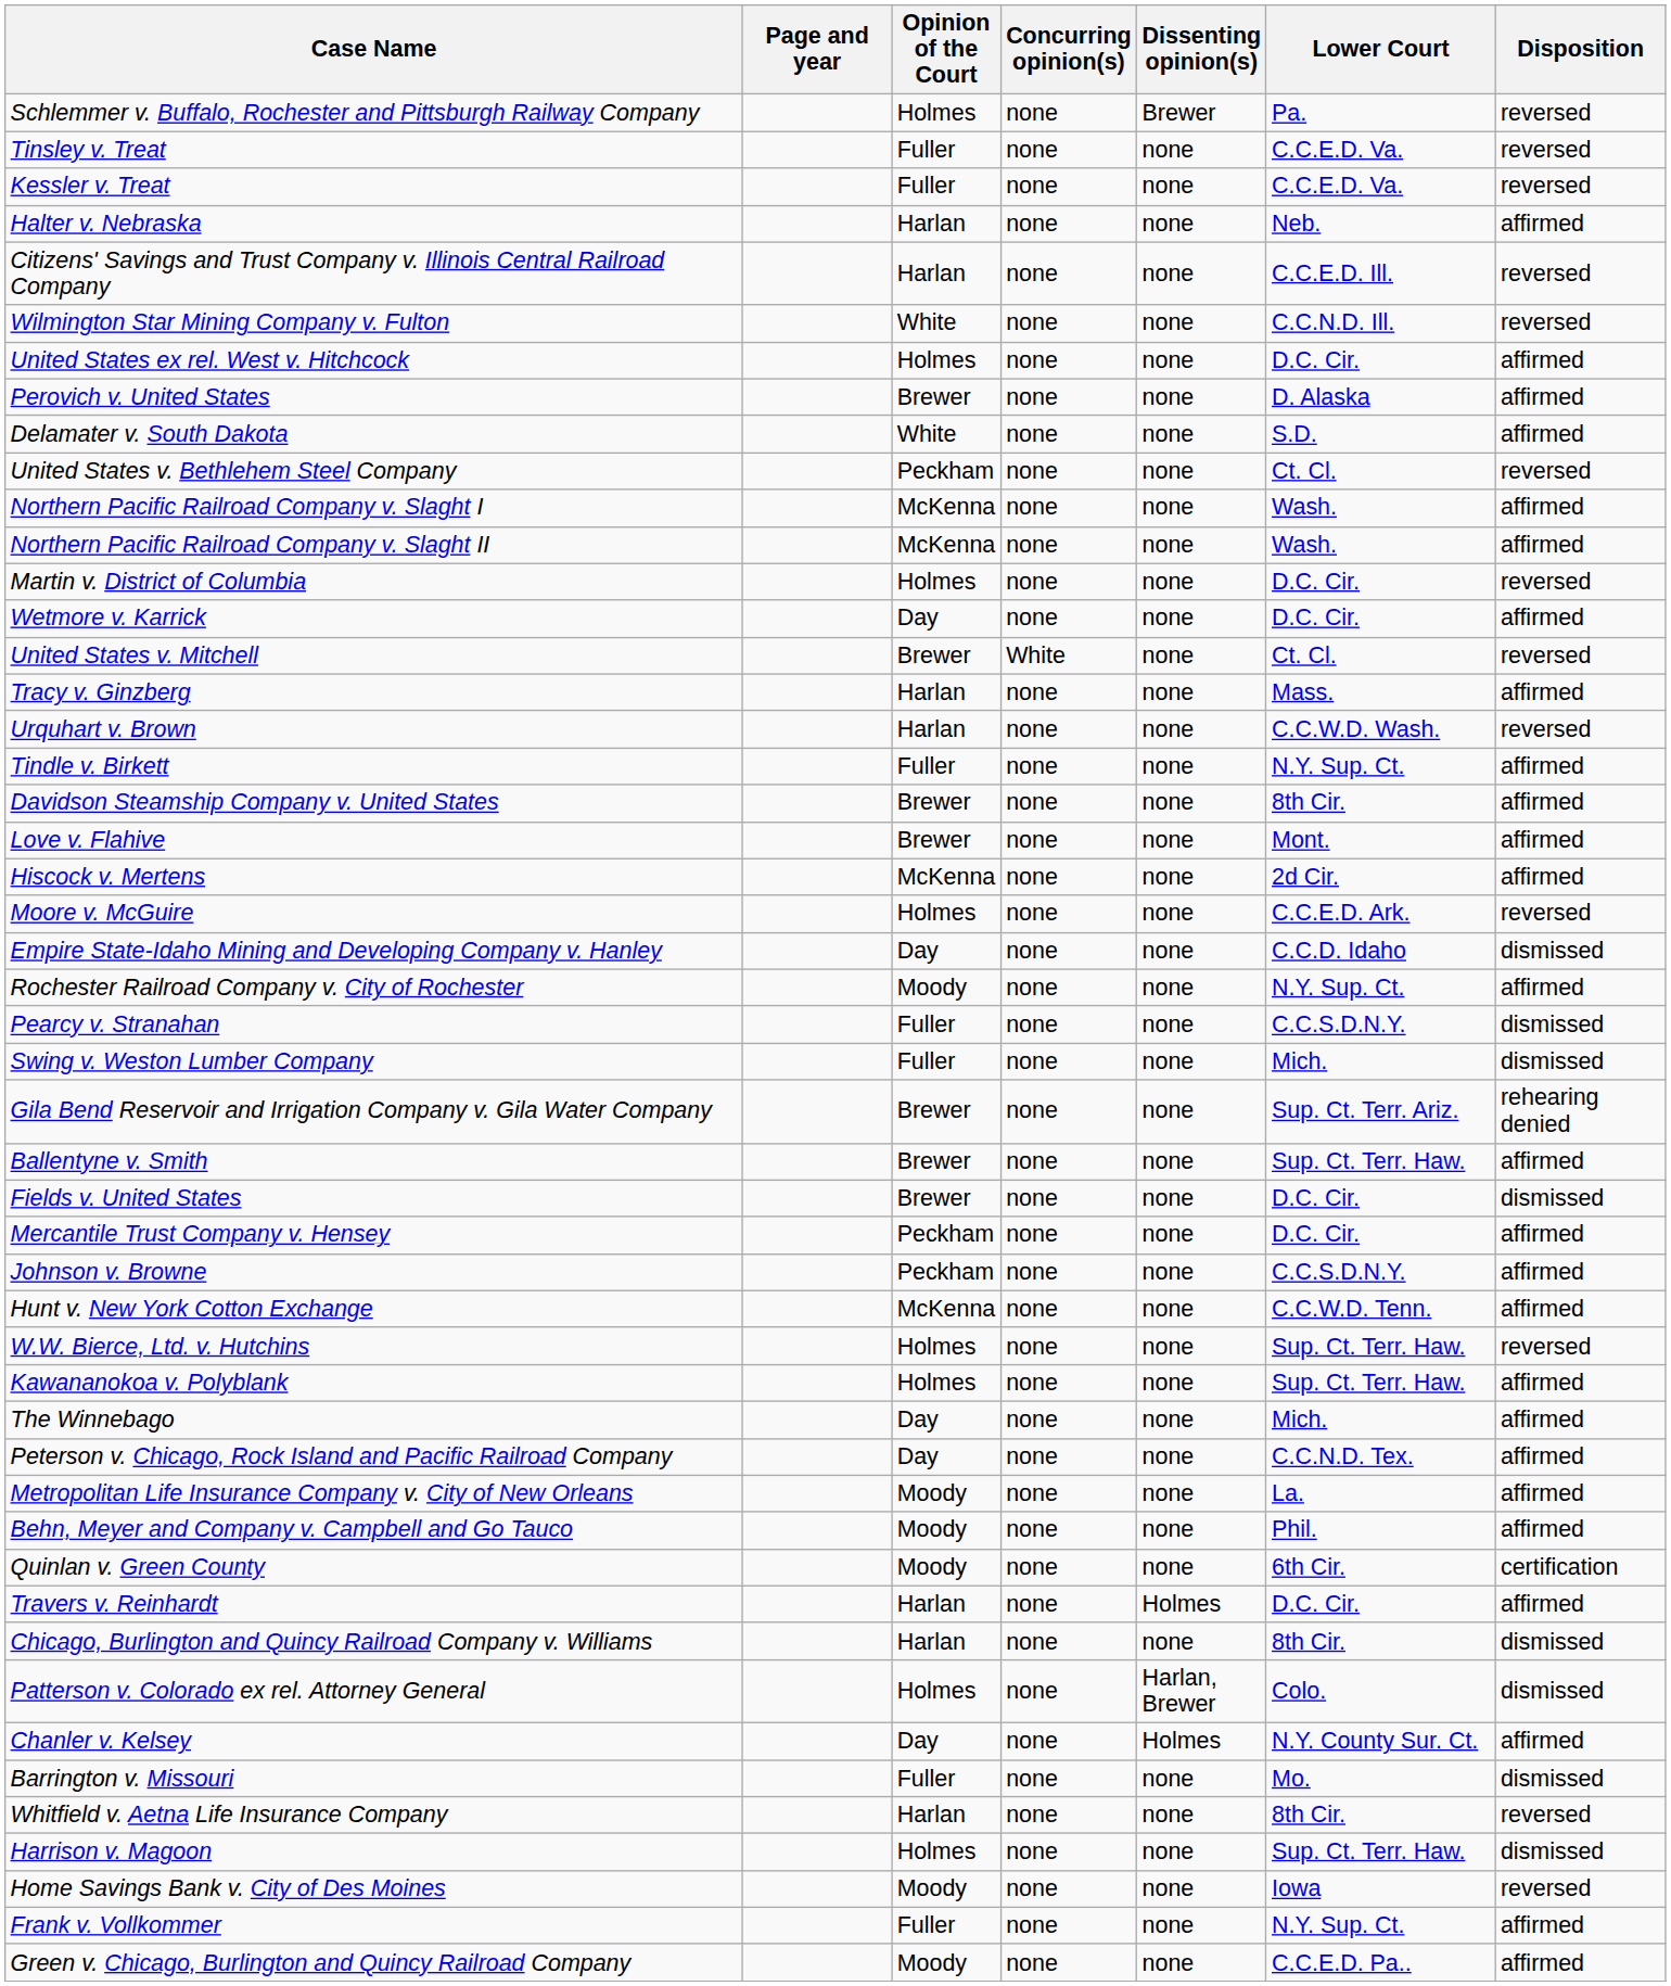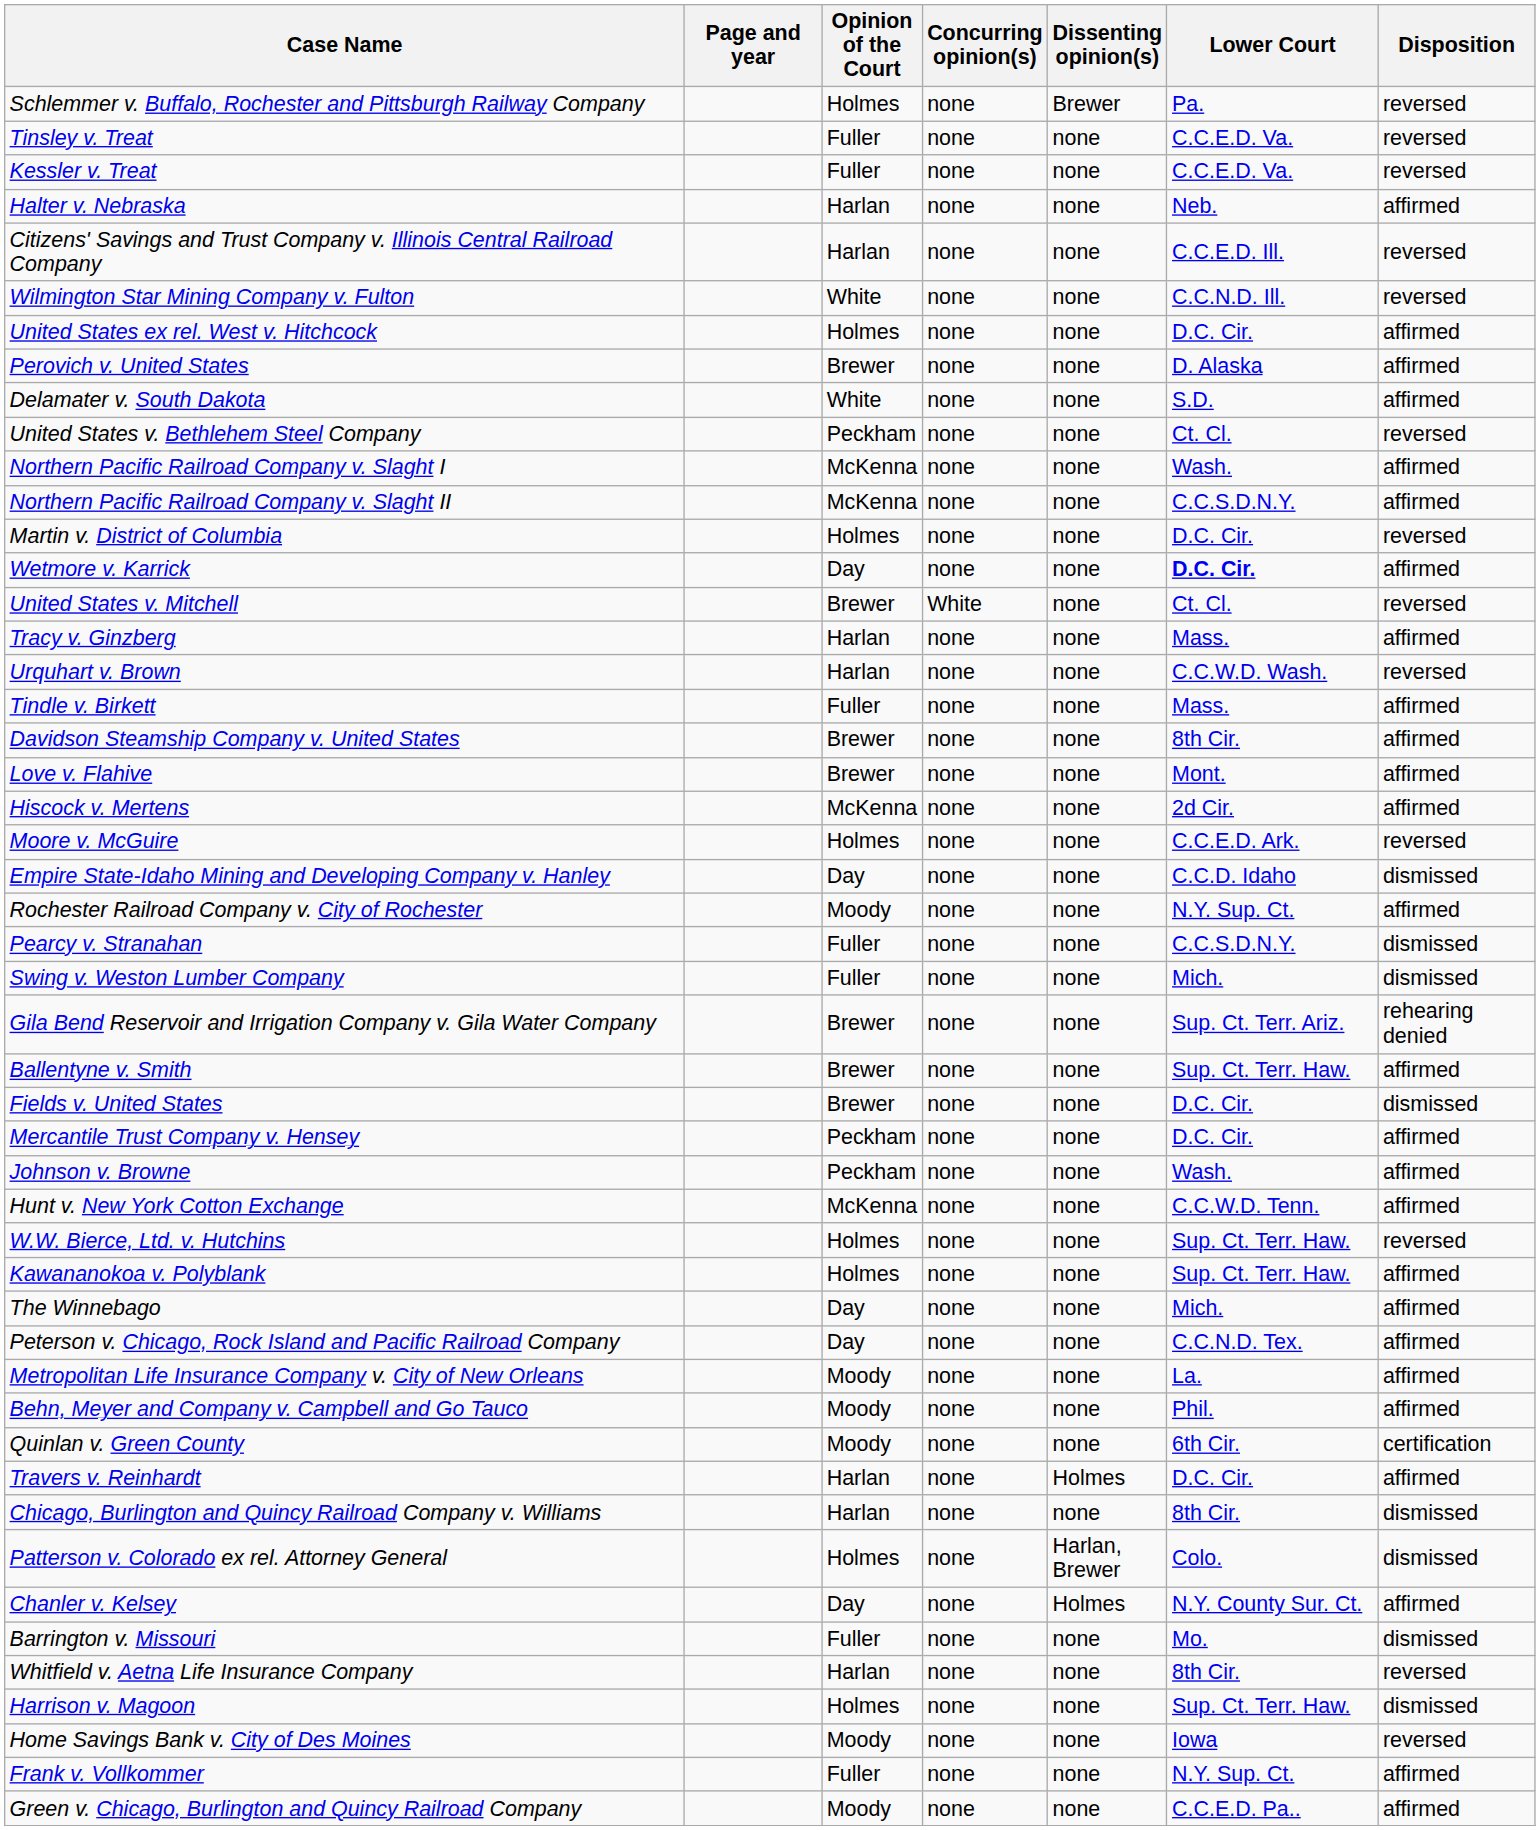Northern Pacific Railroad Company v. Slaght II | Lower Court: Wash. -> C.C.S.D.N.Y.
Wetmore v. Karrick | Lower Court: normal -> bold
Tindle v. Birkett | Lower Court: N.Y. Sup. Ct. -> Mass.
Johnson v. Browne | Lower Court: C.C.S.D.N.Y. -> Wash.
